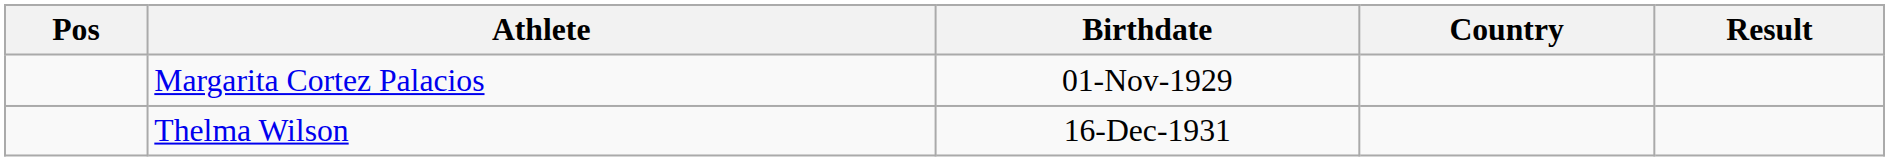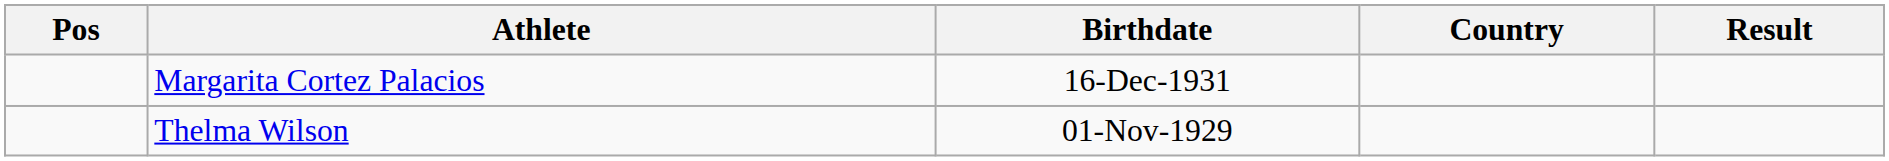Margarita Cortez Palacios | Birthdate: 01-Nov-1929 -> 16-Dec-1931
Thelma Wilson | Birthdate: 16-Dec-1931 -> 01-Nov-1929
